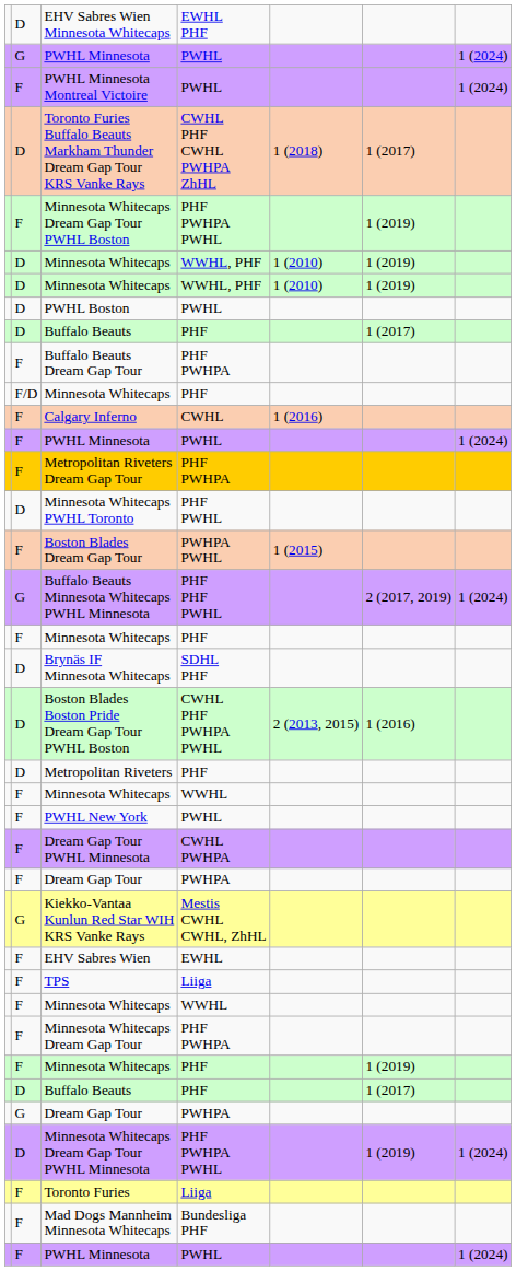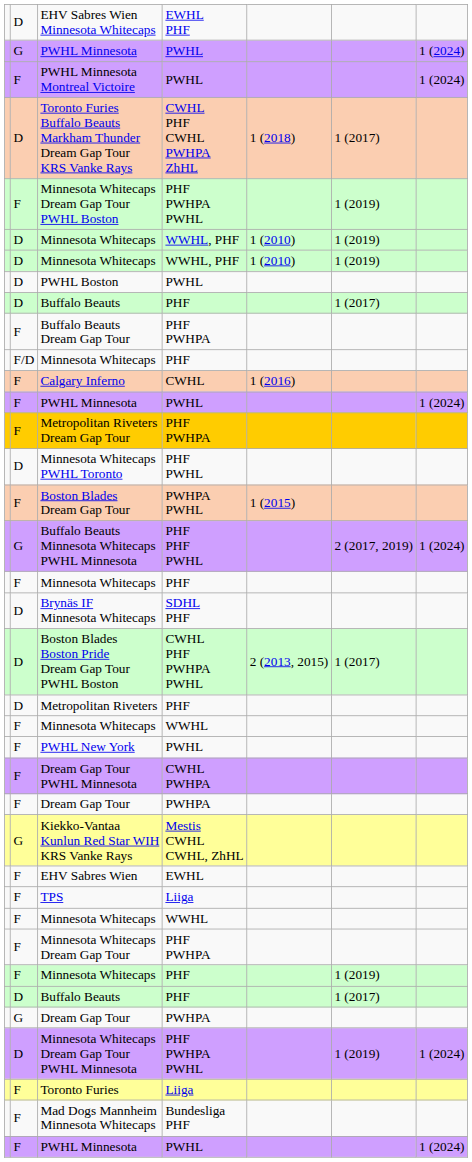Boston Blades Boston Pride Dream Gap Tour PWHL Boston | column 6: 1 (2016) -> 1 (2017)
